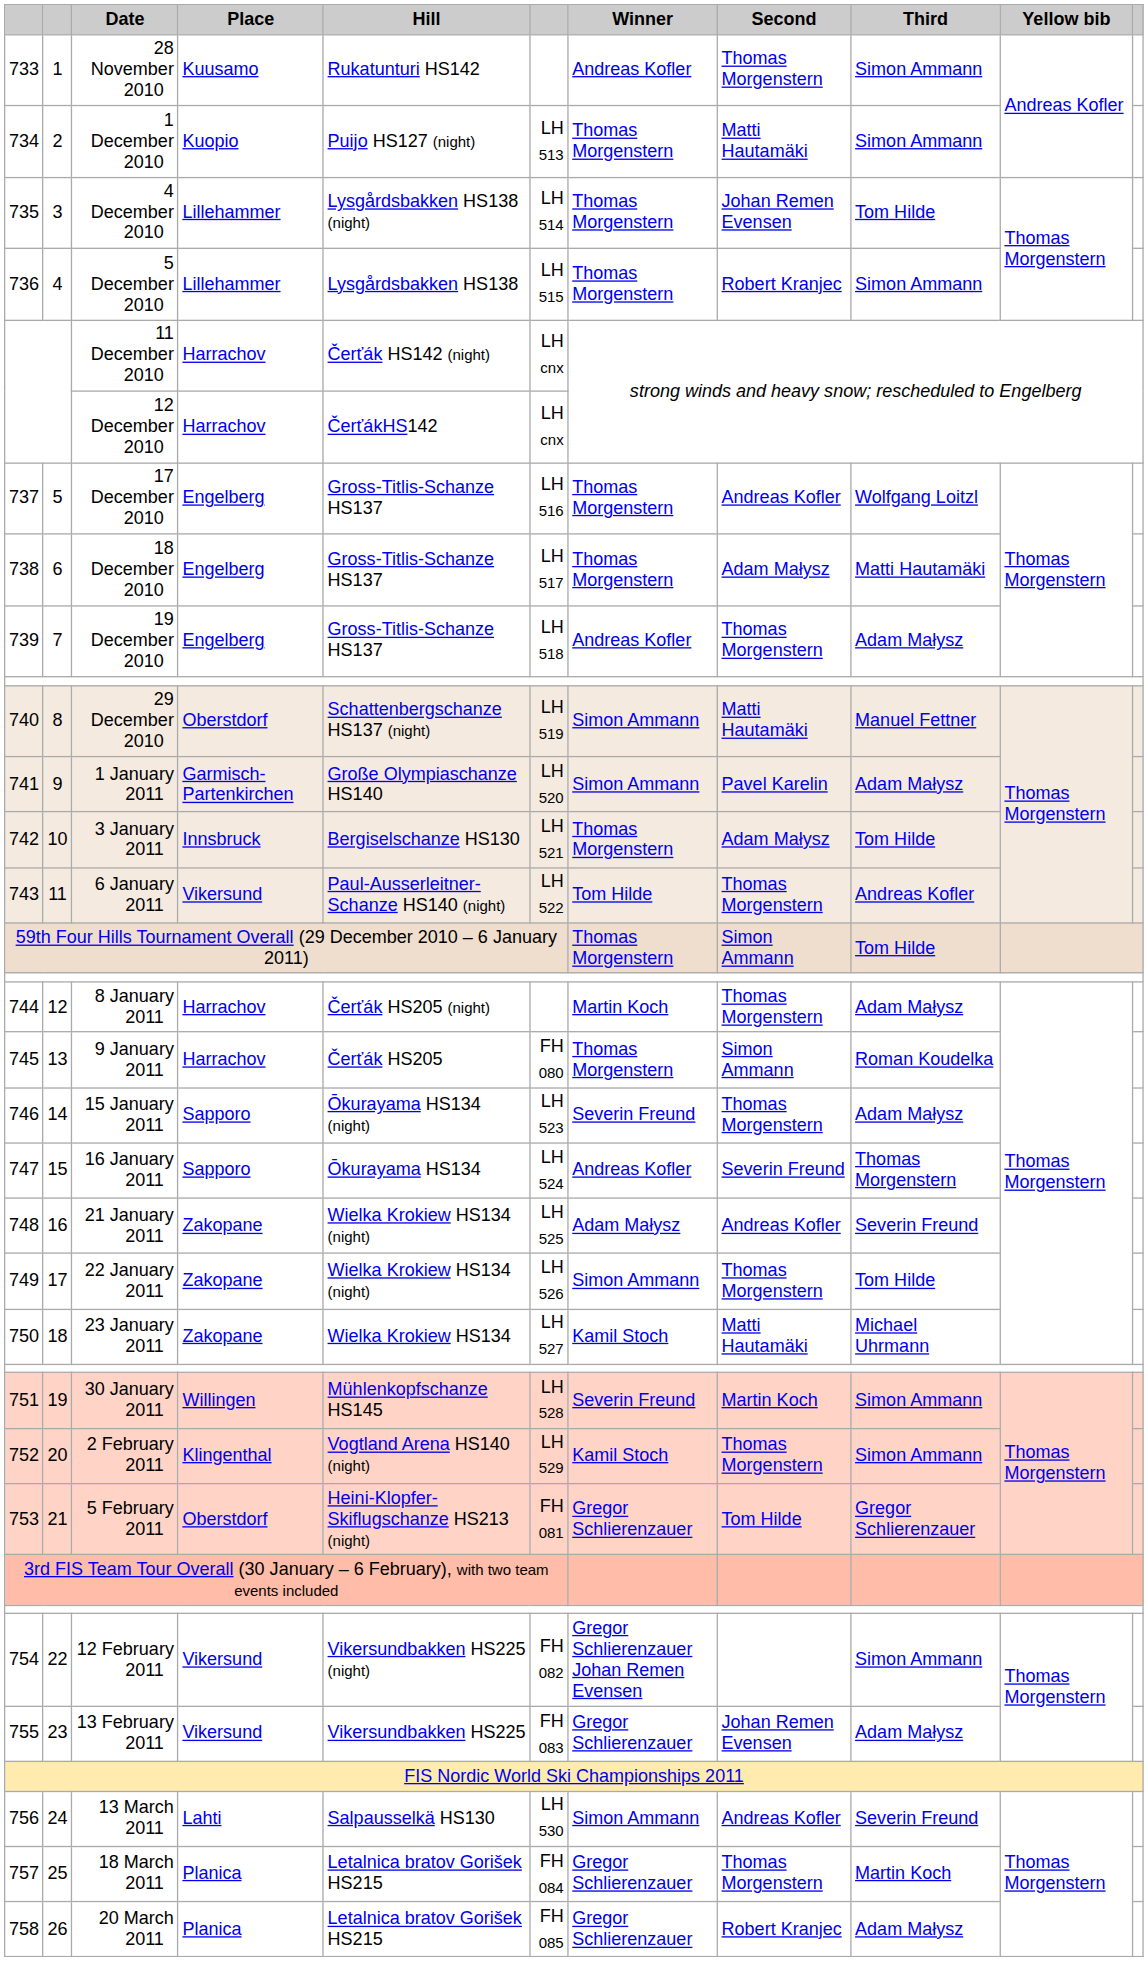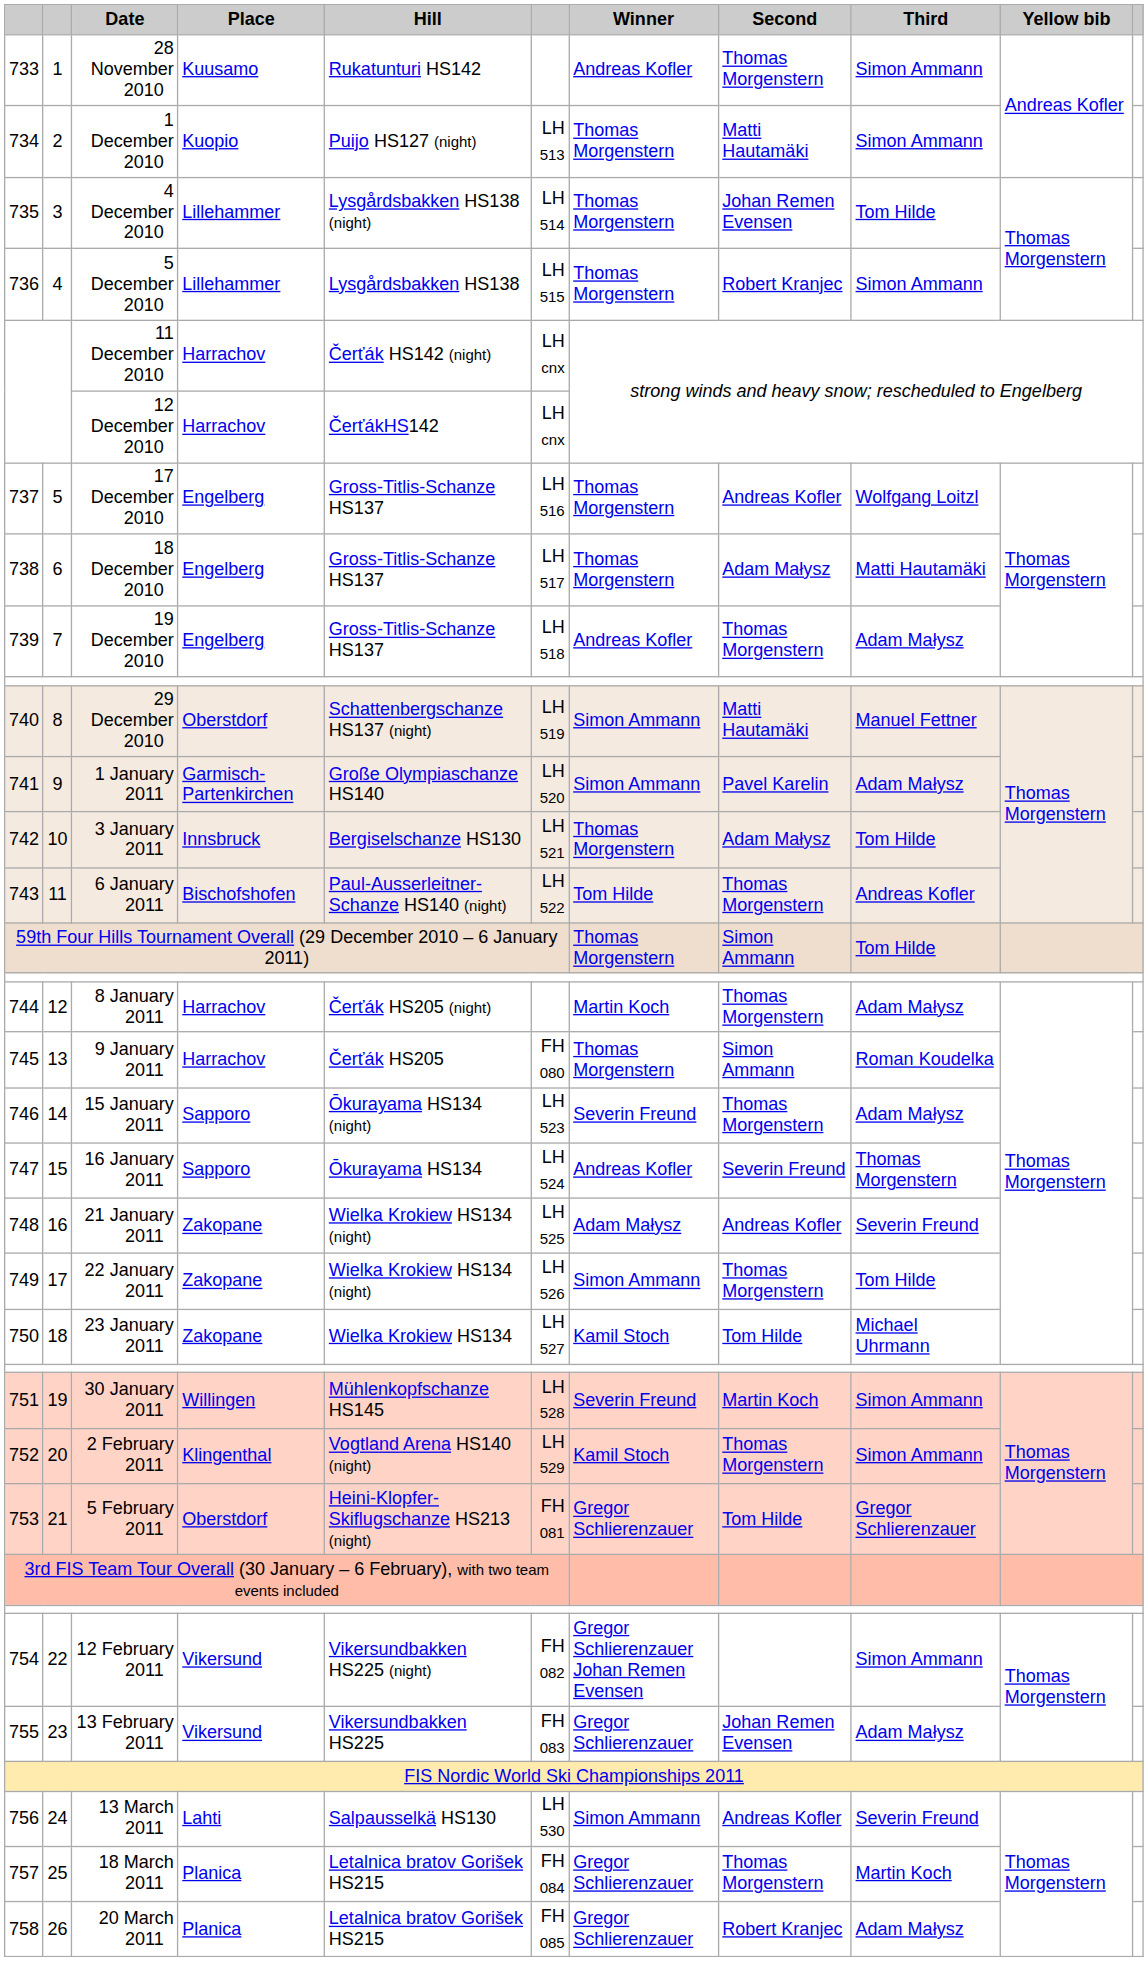6 January 2011 | Place: Vikersund -> Bischofshofen
23 January 2011 | Second: Matti Hautamäki -> Tom Hilde
